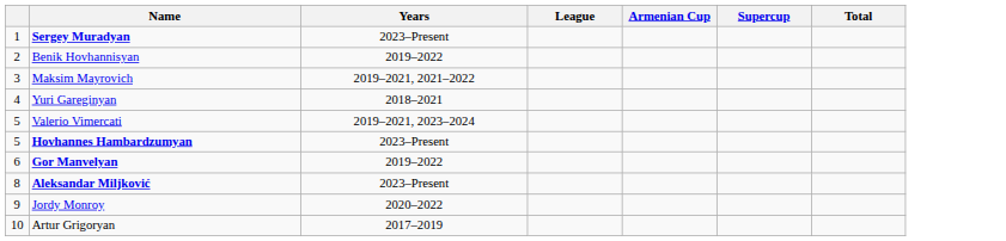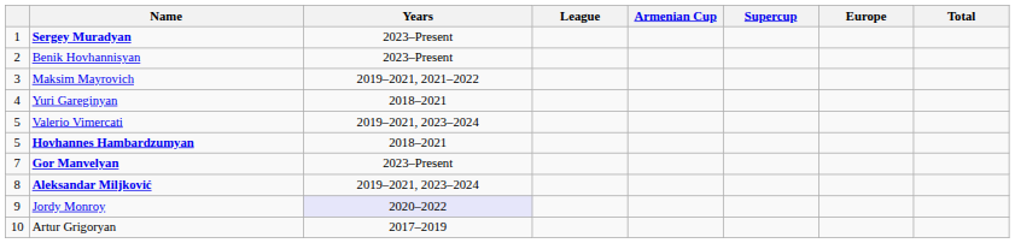+ column: Europe
Benik Hovhannisyan | Years: 2019–2022 -> 2023–Present
Hovhannes Hambardzumyan | Years: 2023–Present -> 2018–2021
Gor Manvelyan | column 1: 6 -> 7
Gor Manvelyan | Years: 2019–2022 -> 2023–Present
Aleksandar Miljković | Years: 2023–Present -> 2019–2021, 2023–2024
Jordy Monroy | Years: no background -> lavender background
